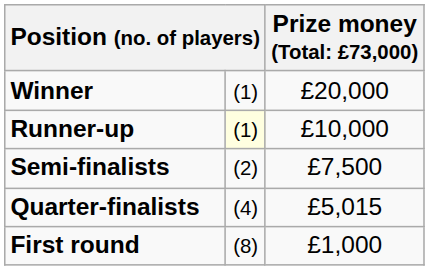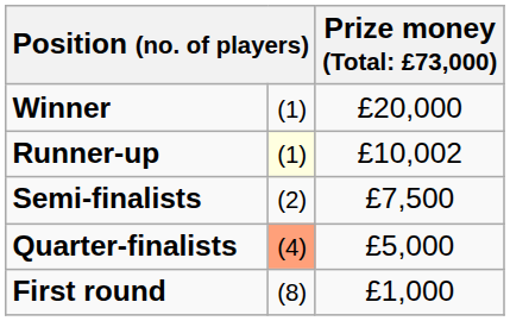Runner-up | column 3: £10,000 -> £10,002
Quarter-finalists | column 2: no background -> lightsalmon background
Quarter-finalists | column 3: £5,015 -> £5,000
